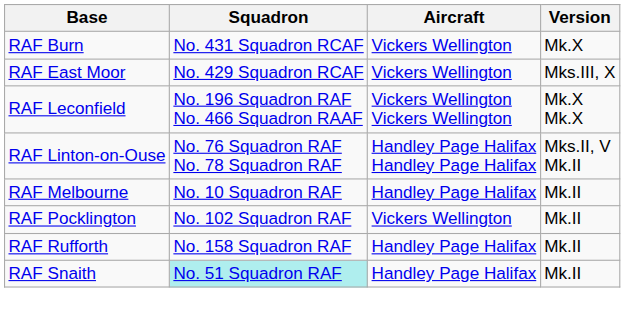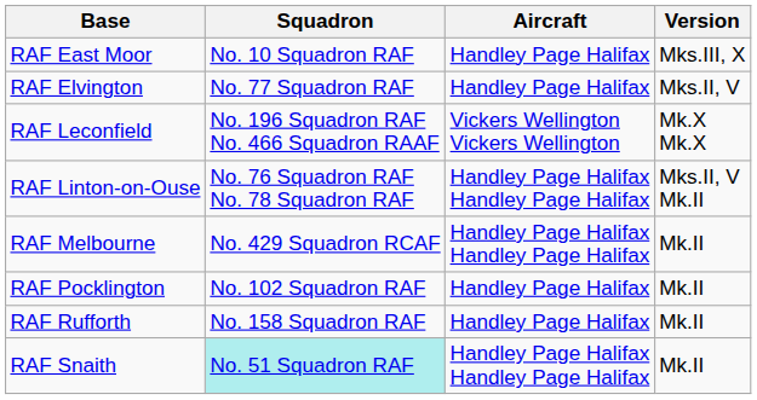- row: RAF Burn | No. 431 Squadron RCAF | Vickers Wellington | Mk.X
RAF East Moor | Squadron: No. 429 Squadron RCAF -> No. 10 Squadron RAF
RAF East Moor | Aircraft: Vickers Wellington -> Handley Page Halifax
+ row: RAF Elvington | No. 77 Squadron RAF | Handley Page Halifax | Mks.II, V
RAF Melbourne | Squadron: No. 10 Squadron RAF -> No. 429 Squadron RCAF
RAF Melbourne | Aircraft: Handley Page Halifax -> Handley Page Halifax Handley Page Halifax
RAF Pocklington | Aircraft: Vickers Wellington -> Handley Page Halifax
RAF Snaith | Aircraft: Handley Page Halifax -> Handley Page Halifax Handley Page Halifax
